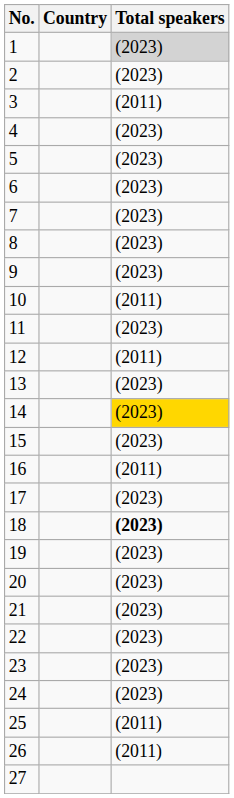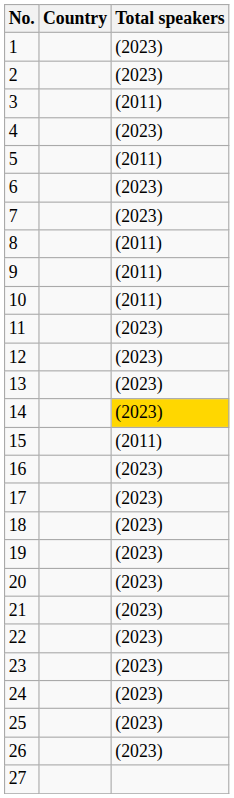1 | Total speakers: lightgrey background -> no background
5 | Total speakers: (2023) -> (2011)
8 | Total speakers: (2023) -> (2011)
9 | Total speakers: (2023) -> (2011)
12 | Total speakers: (2011) -> (2023)
15 | Total speakers: (2023) -> (2011)
16 | Total speakers: (2011) -> (2023)
18 | Total speakers: bold -> normal
25 | Total speakers: (2011) -> (2023)
26 | Total speakers: (2011) -> (2023)
